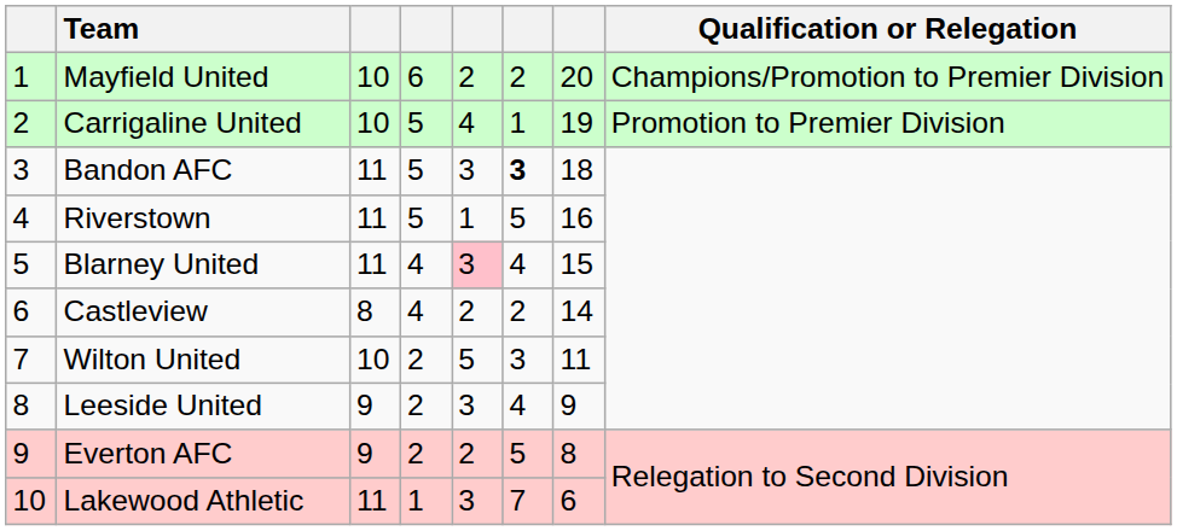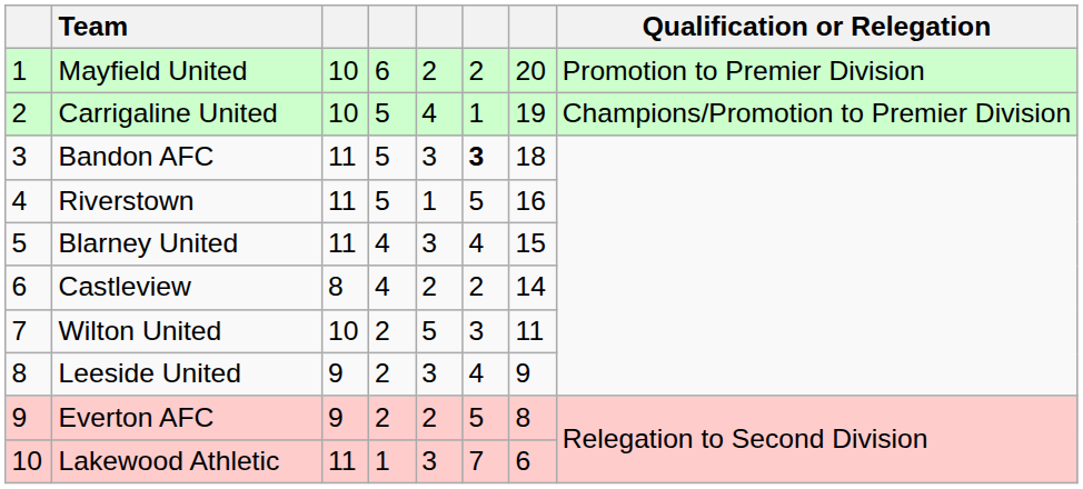Mayfield United | Qualification or Relegation: Champions/Promotion to Premier Division -> Promotion to Premier Division
Carrigaline United | Qualification or Relegation: Promotion to Premier Division -> Champions/Promotion to Premier Division
Blarney United | column 5: pink background -> no background
